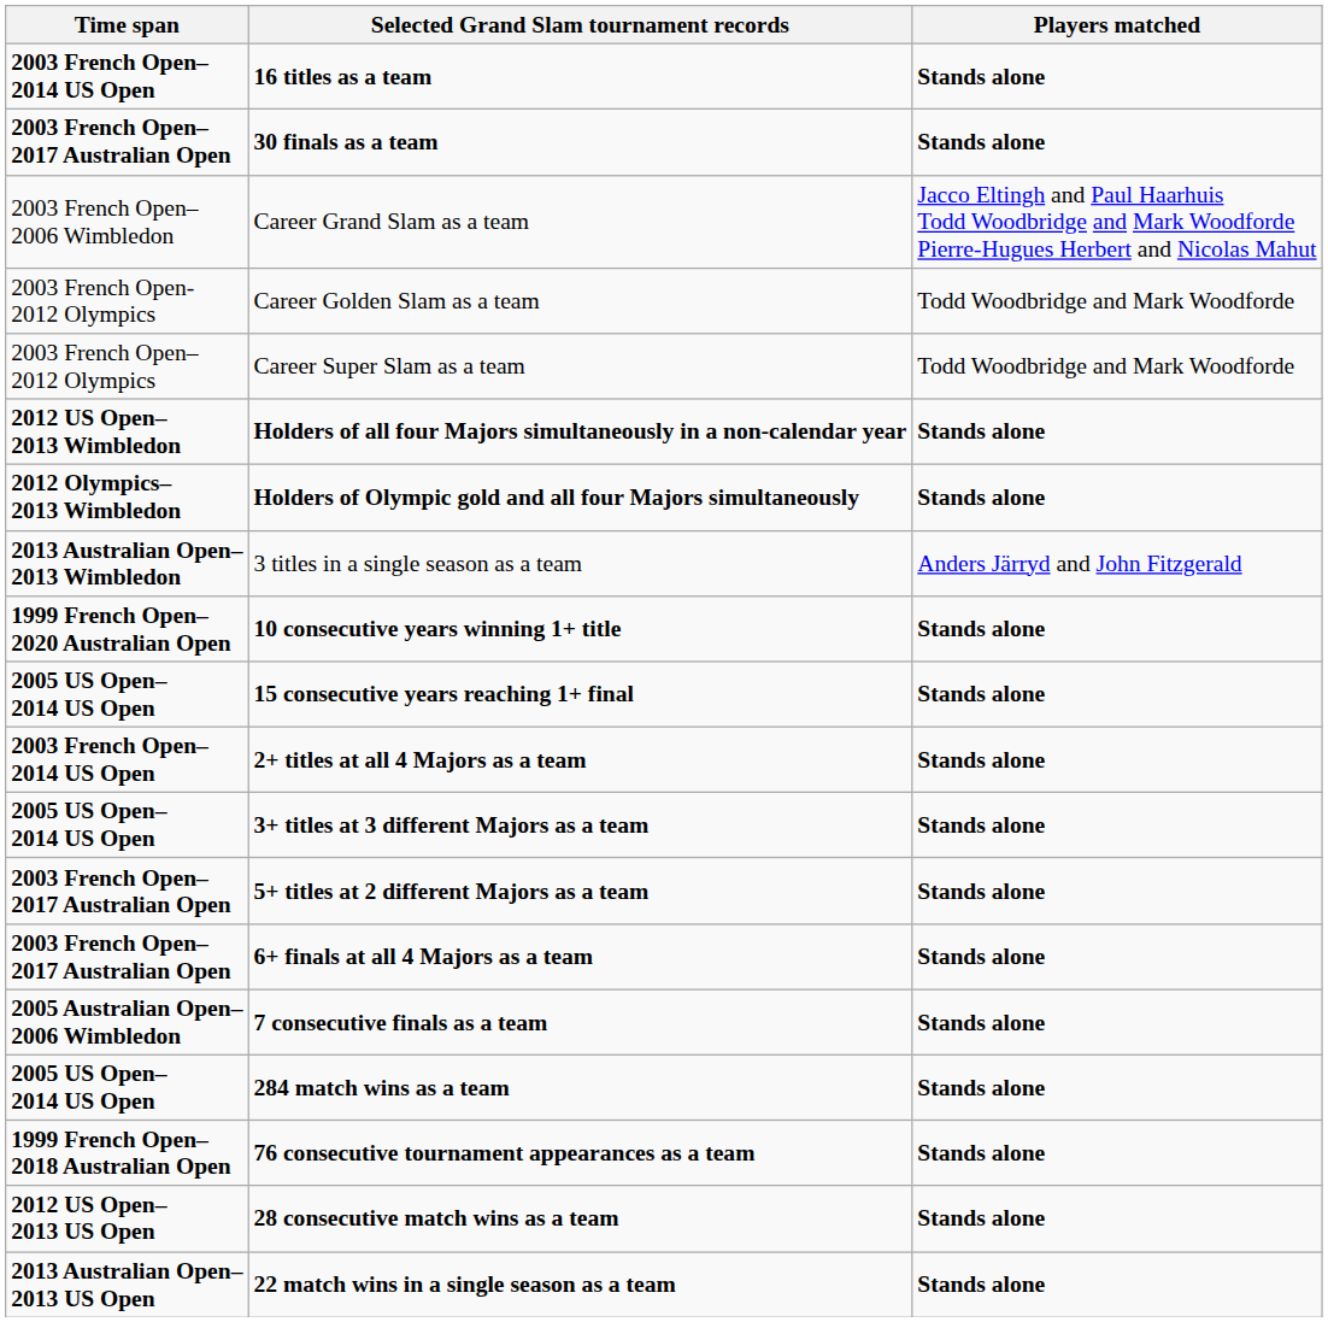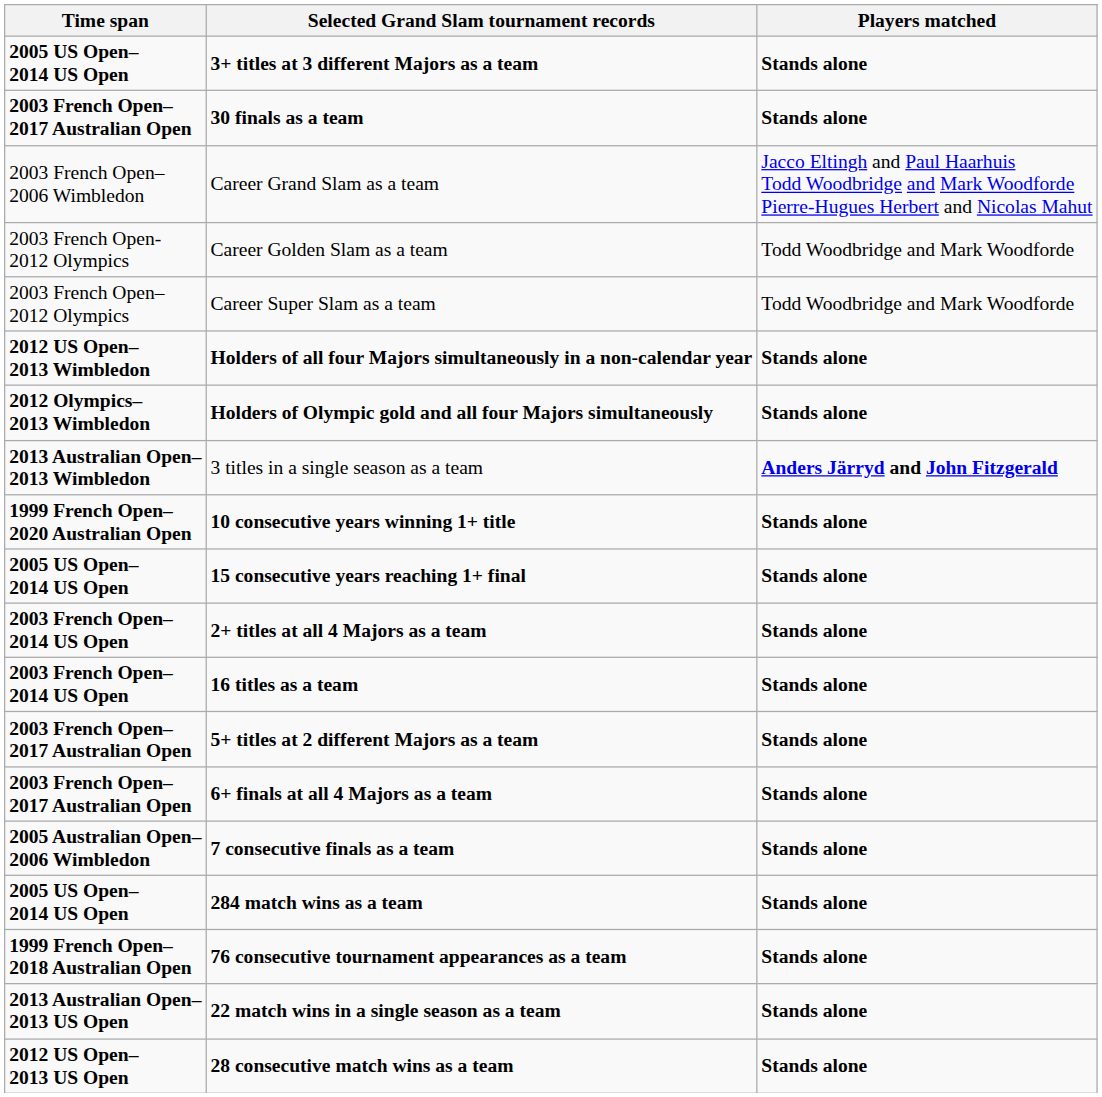rows swapped: 16 titles as a team <-> 3+ titles at 3 different Majors as a team
3 titles in a single season as a team | Players matched: normal -> bold
rows swapped: 22 match wins in a single season as a team <-> 28 consecutive match wins as a team
